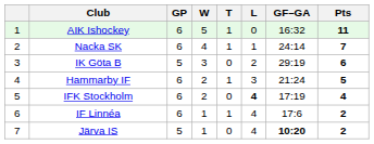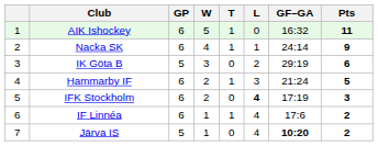Nacka SK | Pts: 7 -> 9
IFK Stockholm | Pts: 4 -> 3
